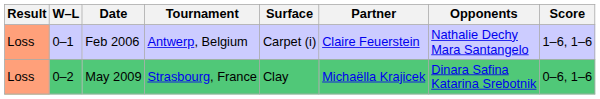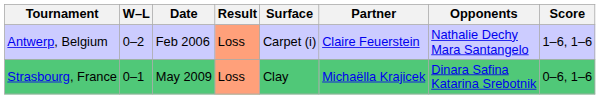columns swapped: Result <-> Tournament
Feb 2006 | W–L: 0–1 -> 0–2
May 2009 | W–L: 0–2 -> 0–1
